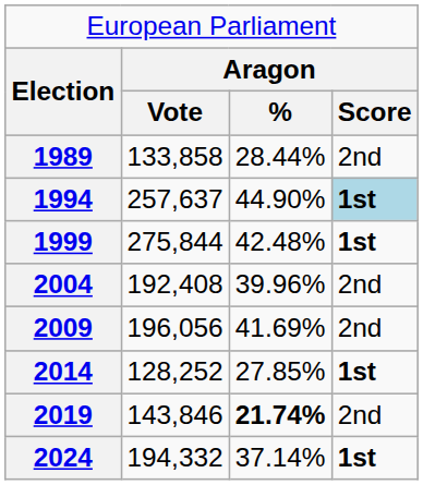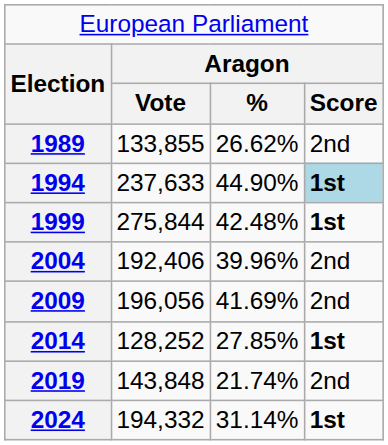1989 | column 2: 133,858 -> 133,855
1989 | column 3: 28.44% -> 26.62%
1994 | column 2: 257,637 -> 237,633
2004 | column 2: 192,408 -> 192,406
2019 | column 2: 143,846 -> 143,848
2019 | column 3: bold -> normal
2024 | column 3: 37.14% -> 31.14%
